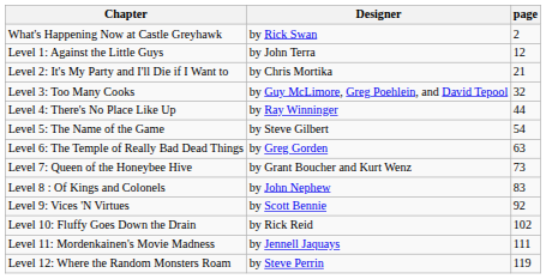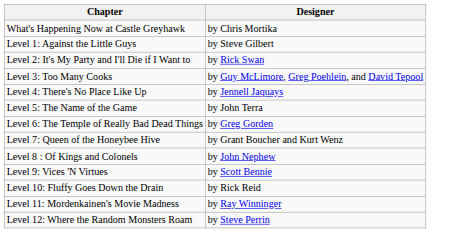- column: page | 2 | 12 | 21 | 32 | 44 | 54 | 63 | 73 | 83 | 92 | 102 | 111 | 119
What's Happening Now at Castle Greyhawk | Designer: by Rick Swan -> by Chris Mortika
Level 1: Against the Little Guys | Designer: by John Terra -> by Steve Gilbert
Level 2: It's My Party and I'll Die if I Want to | Designer: by Chris Mortika -> by Rick Swan
Level 4: There's No Place Like Up | Designer: by Ray Winninger -> by Jennell Jaquays
Level 5: The Name of the Game | Designer: by Steve Gilbert -> by John Terra
Level 11: Mordenkainen's Movie Madness | Designer: by Jennell Jaquays -> by Ray Winninger
